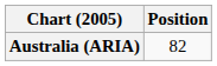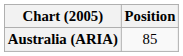Australia (ARIA) | Position: 82 -> 85
